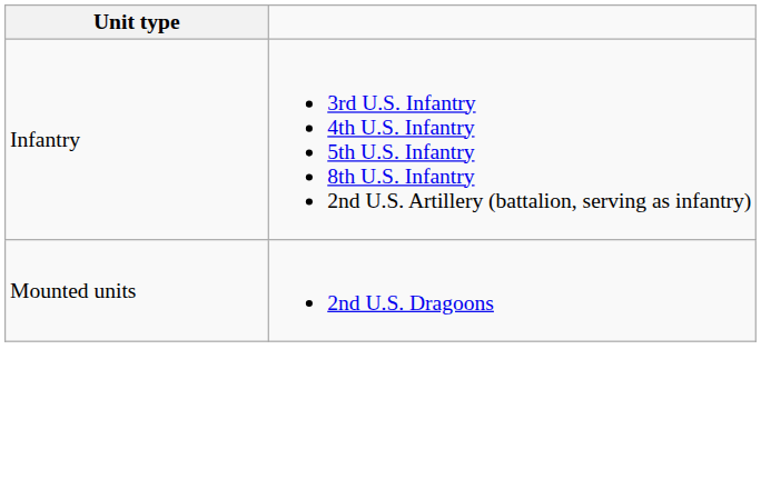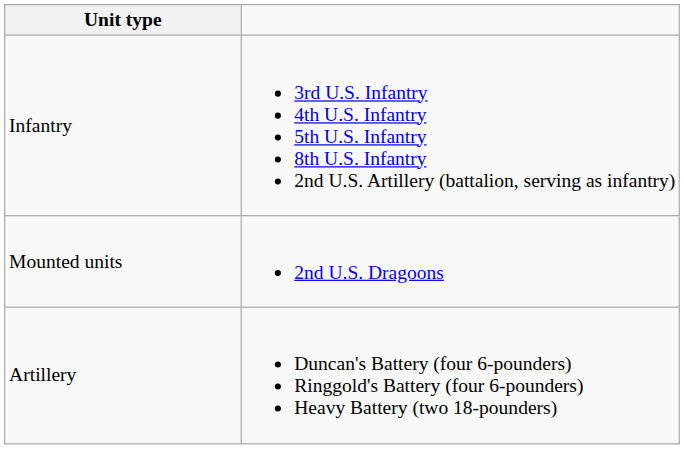+ row: Artillery | Duncan's Battery (four 6-pounders) Ringgold's Battery (four 6-pounders) Heavy Battery (two 18-pounders)
